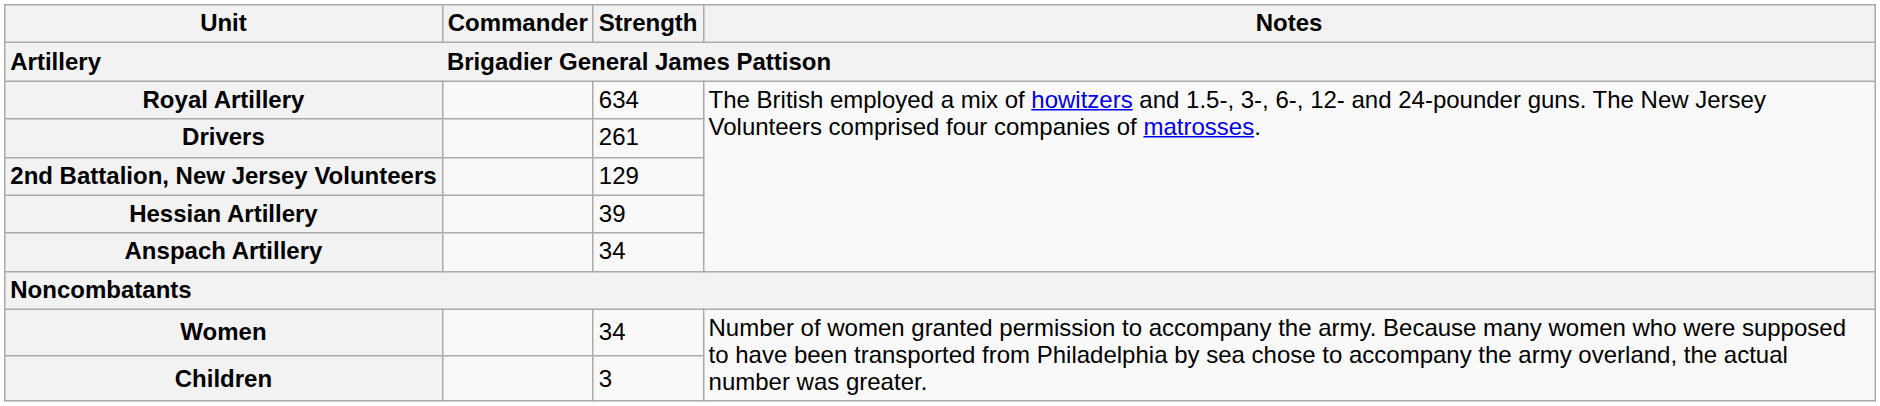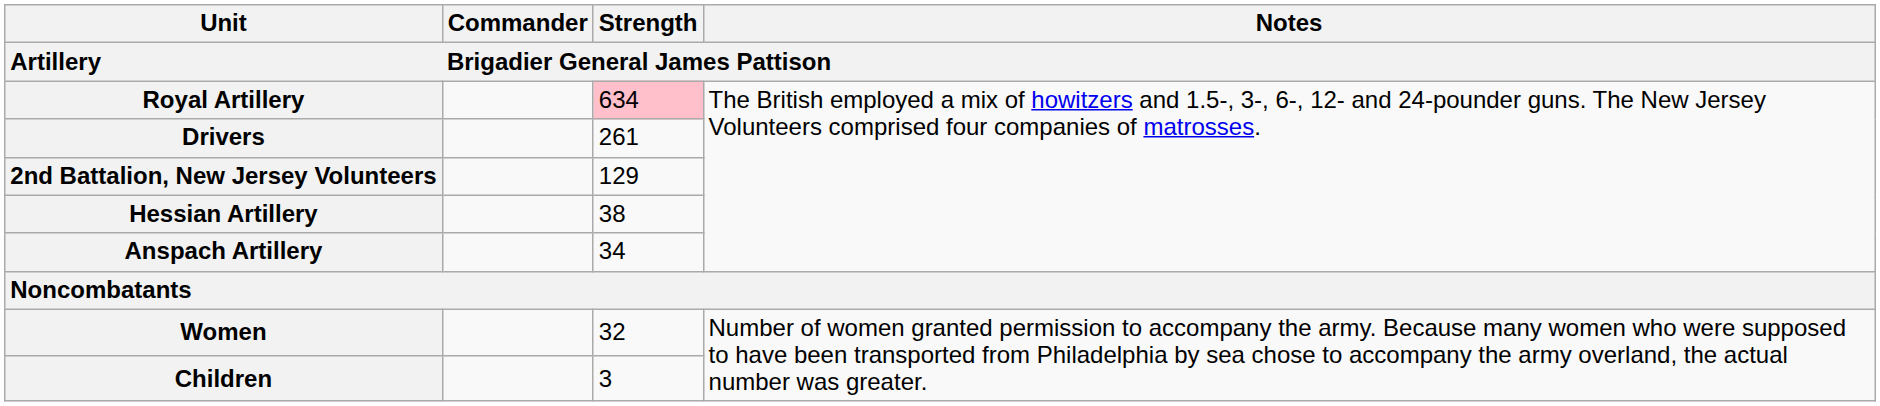Royal Artillery | Strength / Brigadier General James Pattison: no background -> pink background
Hessian Artillery | Strength / Brigadier General James Pattison: 39 -> 38
Women | Strength / Brigadier General James Pattison: 34 -> 32
